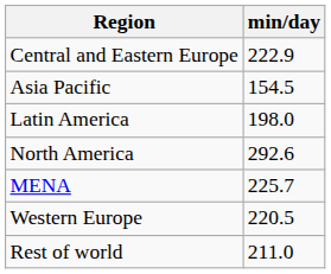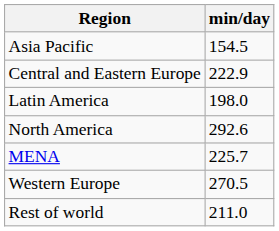rows swapped: Asia Pacific <-> Central and Eastern Europe
Western Europe | min/day: 220.5 -> 270.5
